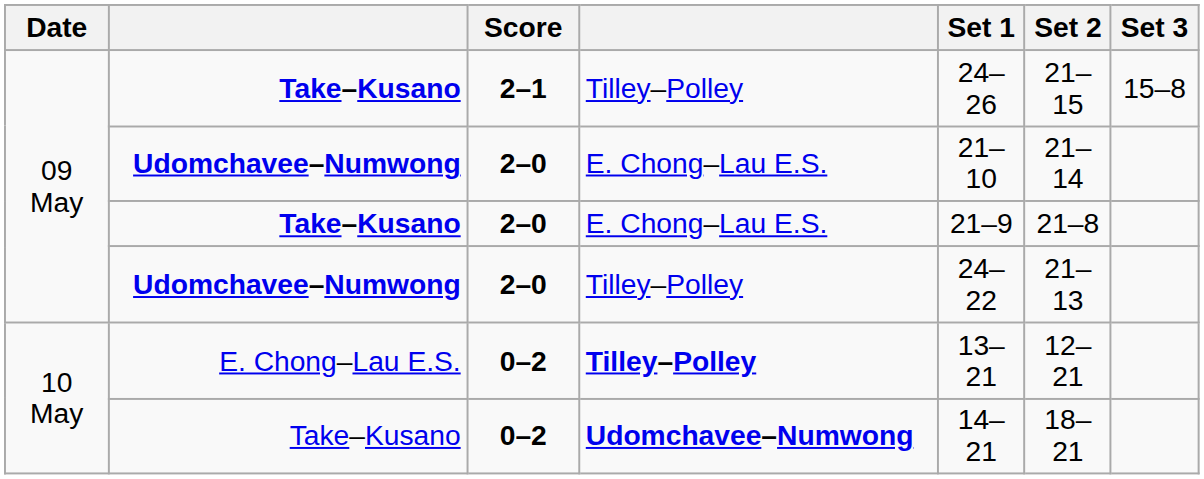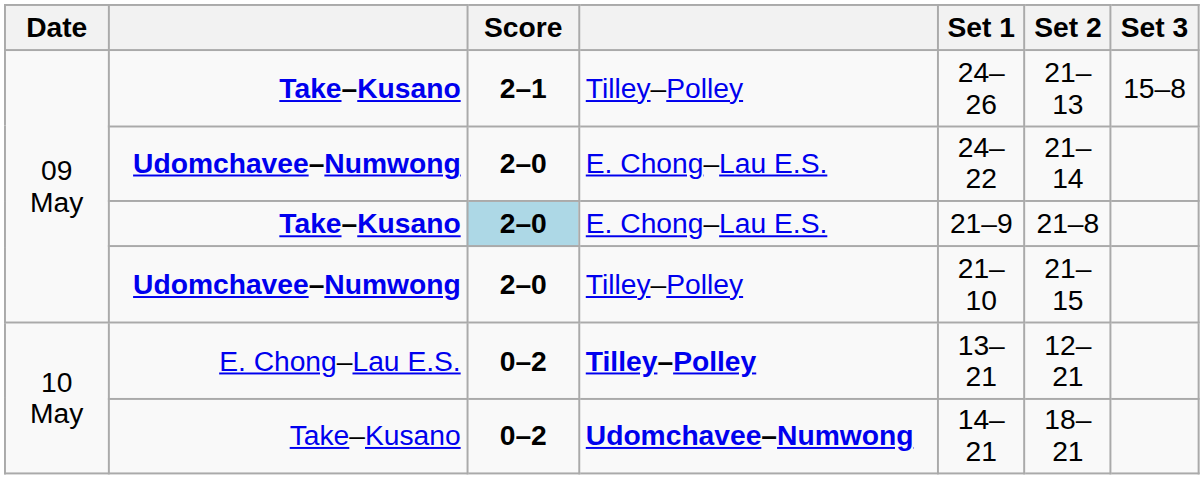Take–Kusano / Tilley–Polley | Set 2: 21–15 -> 21–13
Udomchavee–Numwong / E. Chong–Lau E.S. | Set 1: 21–10 -> 24–22
Take–Kusano / E. Chong–Lau E.S. | Score: no background -> lightblue background
Udomchavee–Numwong / Tilley–Polley | Set 1: 24–22 -> 21–10
Udomchavee–Numwong / Tilley–Polley | Set 2: 21–13 -> 21–15
